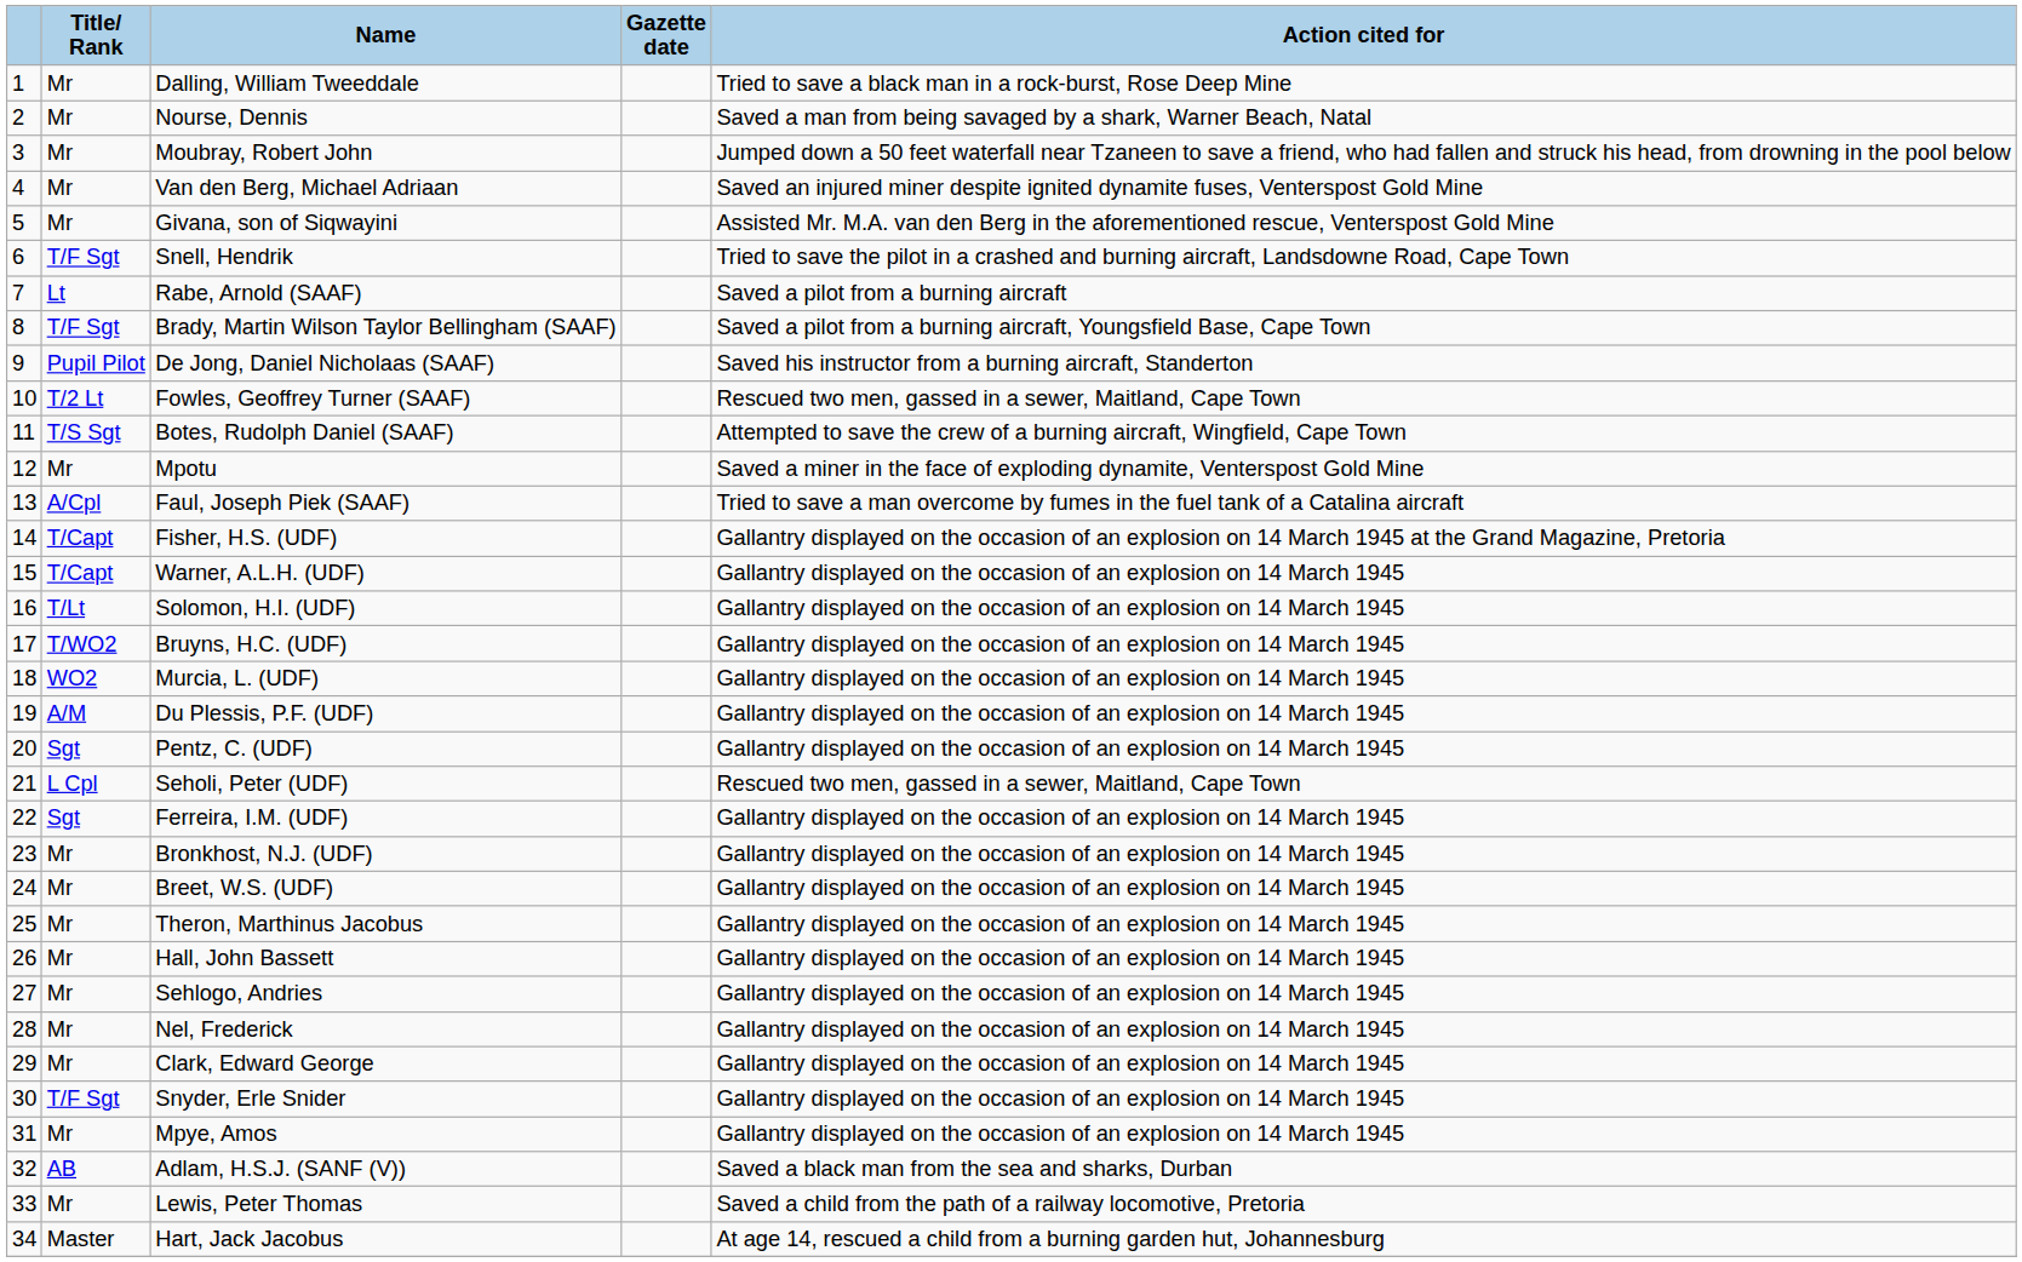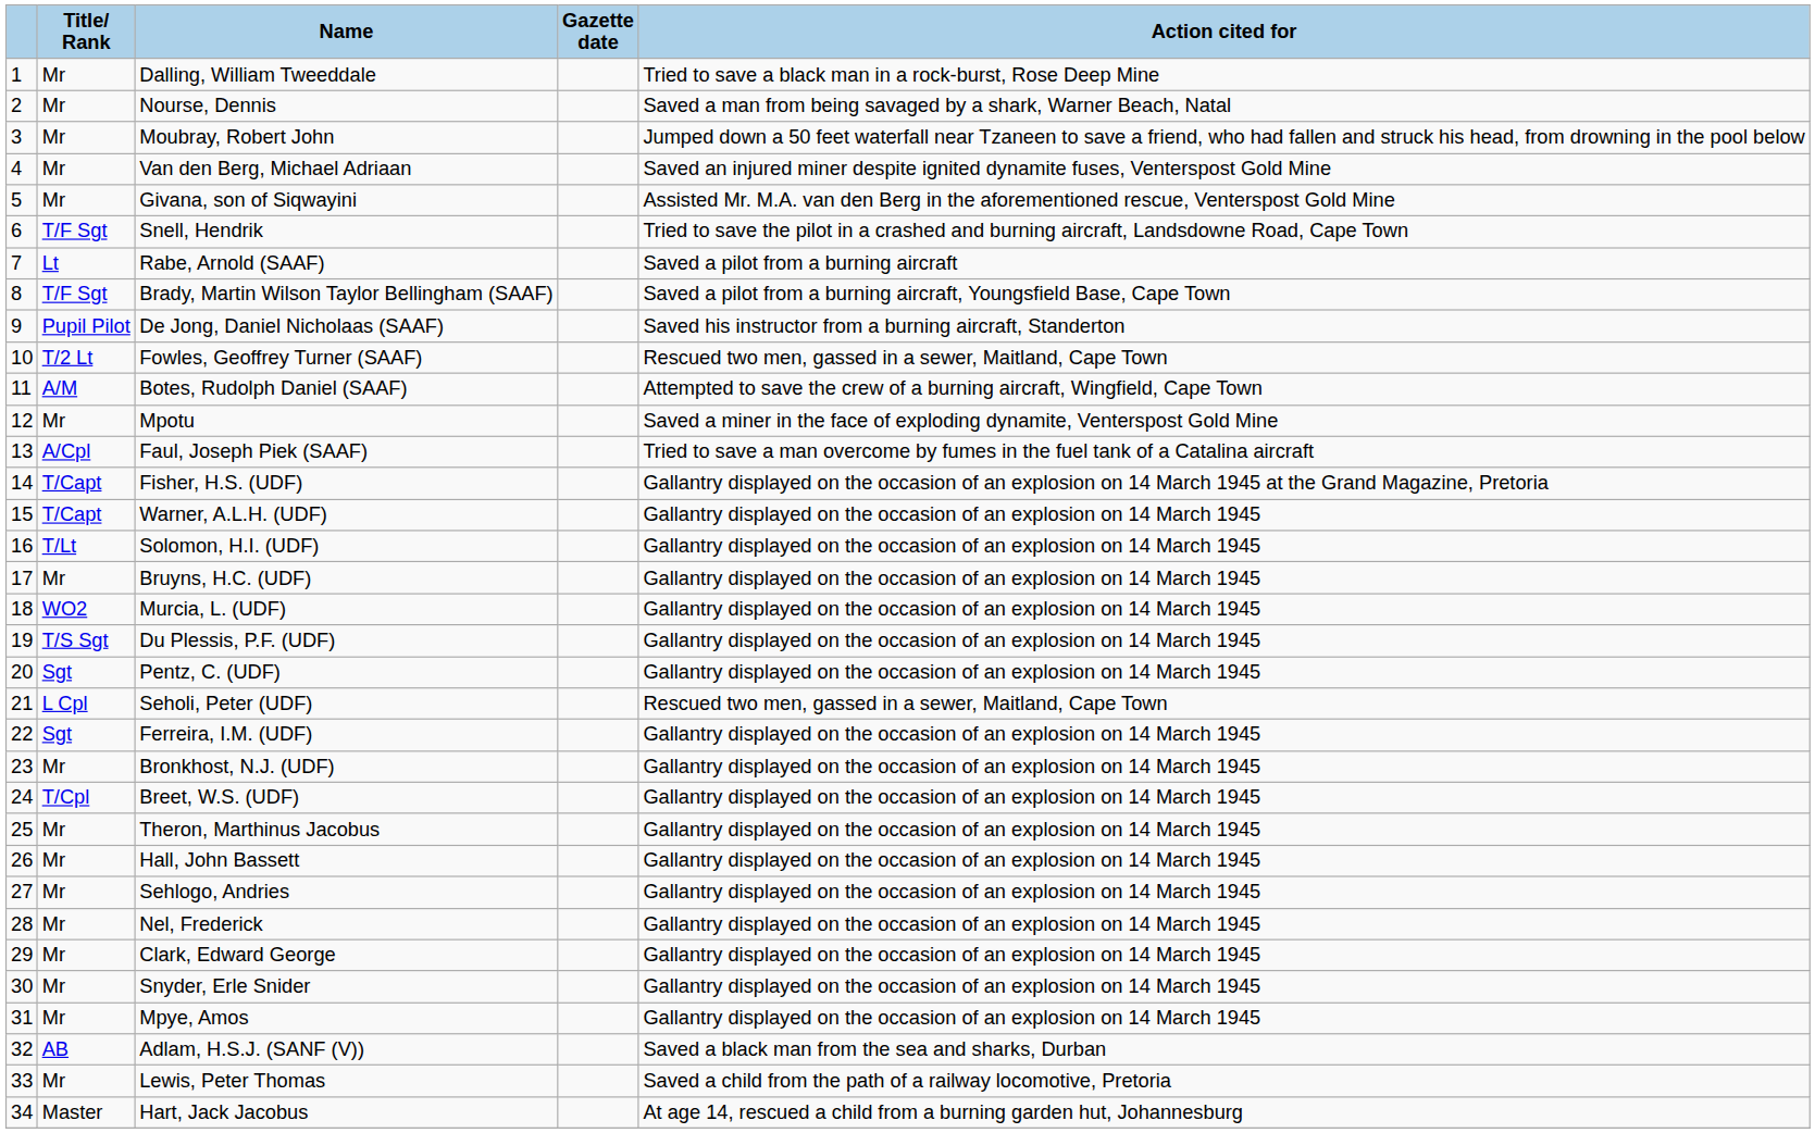Botes, Rudolph Daniel (SAAF) | Title/ Rank: T/S Sgt -> A/M
Bruyns, H.C. (UDF) | Title/ Rank: T/WO2 -> Mr
Du Plessis, P.F. (UDF) | Title/ Rank: A/M -> T/S Sgt
Breet, W.S. (UDF) | Title/ Rank: Mr -> T/Cpl
Snyder, Erle Snider | Title/ Rank: T/F Sgt -> Mr
